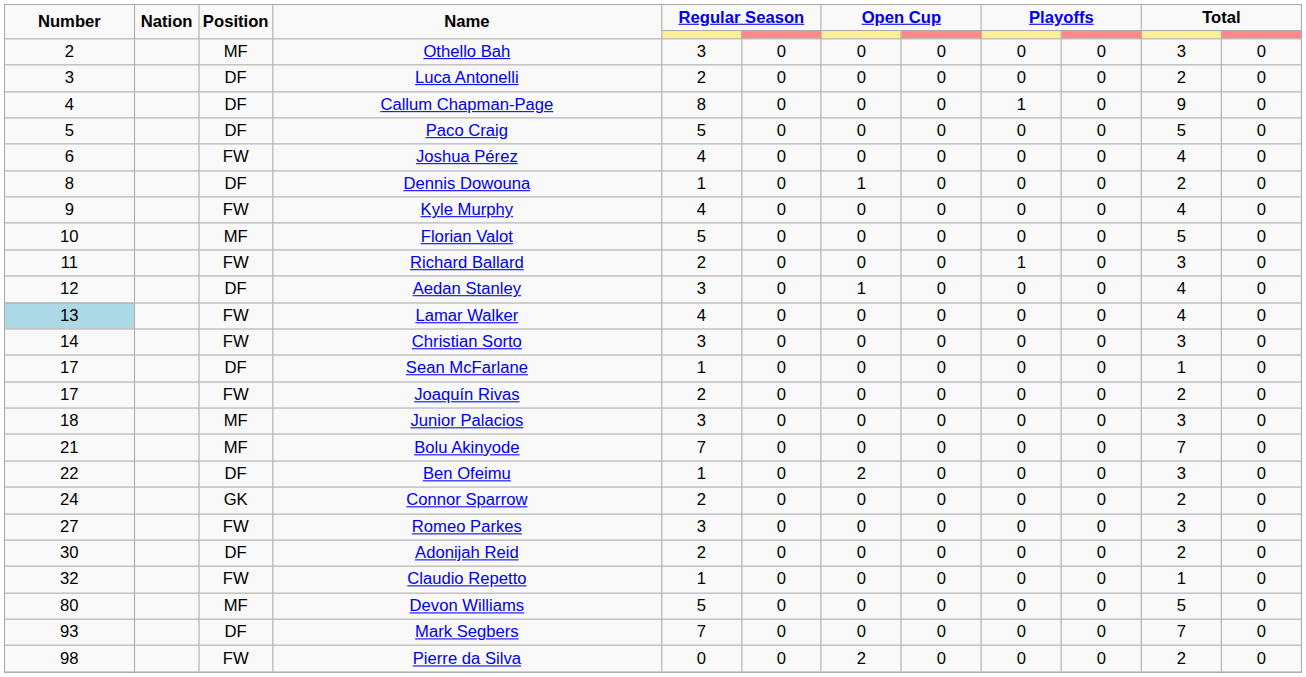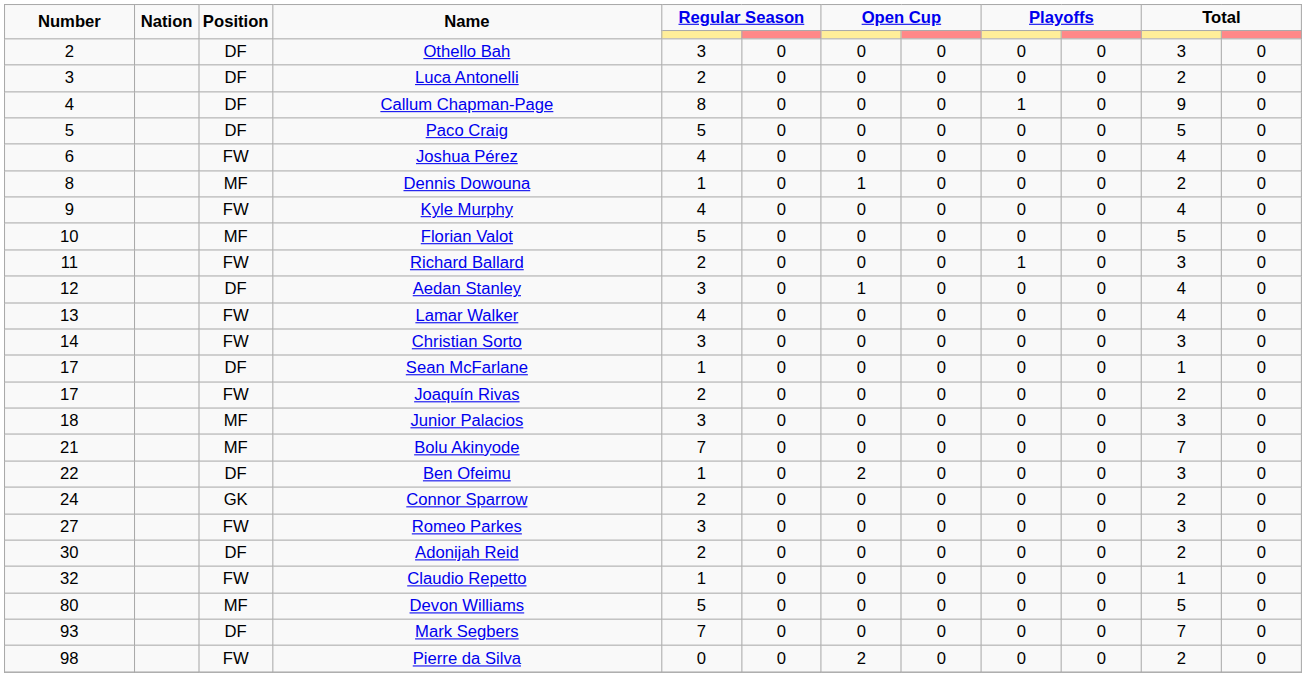Othello Bah | Position: MF -> DF
Dennis Dowouna | Position: DF -> MF
Lamar Walker | Number: lightblue background -> no background
